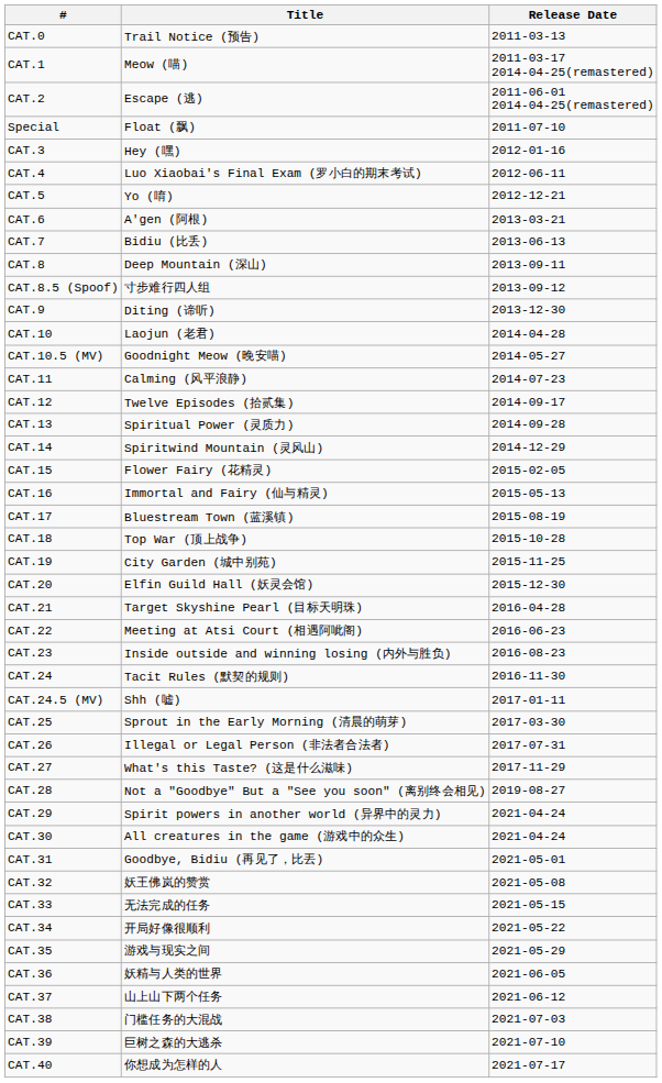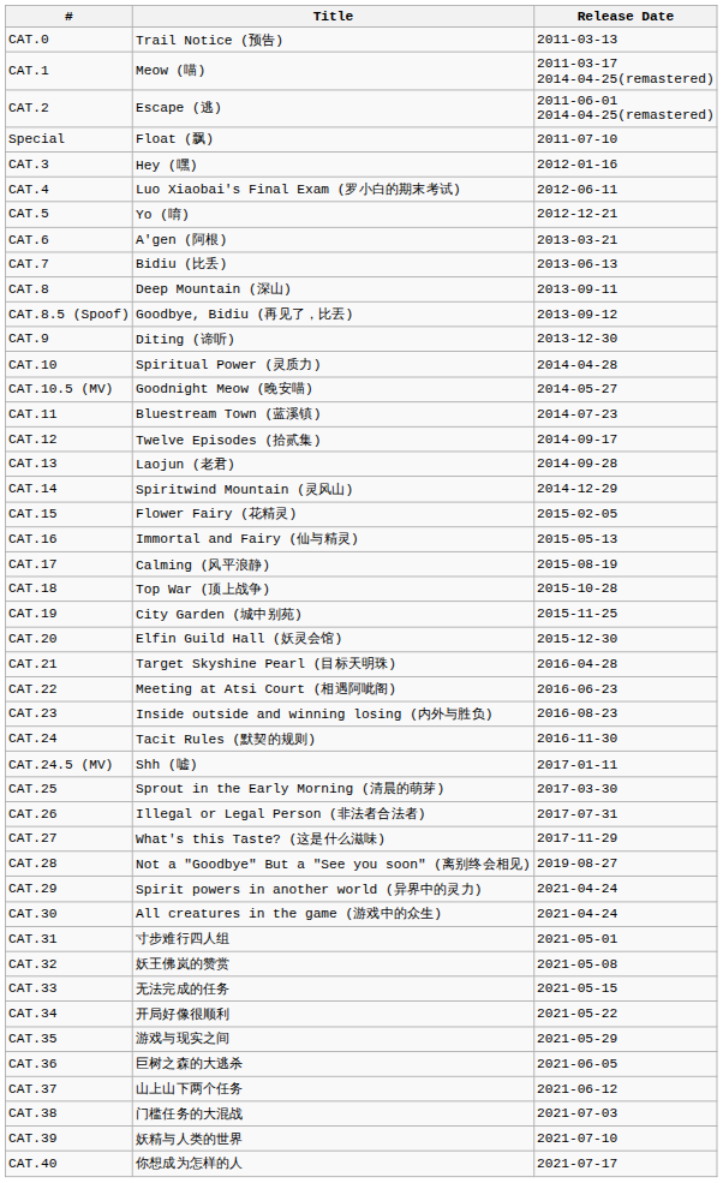CAT.8.5 (Spoof) | Title: 寸步难行四人组 -> Goodbye, Bidiu (再见了，比丟)
CAT.10 | Title: Laojun (老君) -> Spiritual Power (灵质力)
CAT.11 | Title: Calming (风平浪静) -> Bluestream Town (蓝溪镇)
CAT.13 | Title: Spiritual Power (灵质力) -> Laojun (老君)
CAT.17 | Title: Bluestream Town (蓝溪镇) -> Calming (风平浪静)
CAT.31 | Title: Goodbye, Bidiu (再见了，比丟) -> 寸步难行四人组
CAT.36 | Title: 妖精与人类的世界 -> 巨树之森的大逃杀
CAT.39 | Title: 巨树之森的大逃杀 -> 妖精与人类的世界
